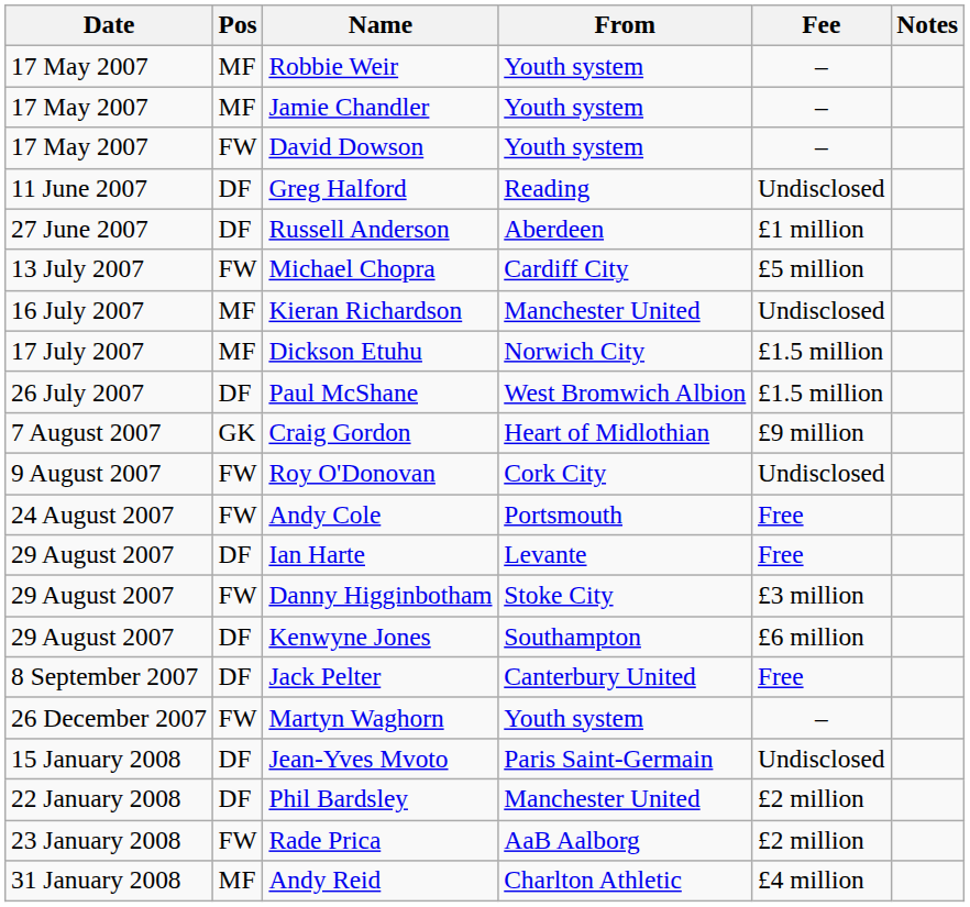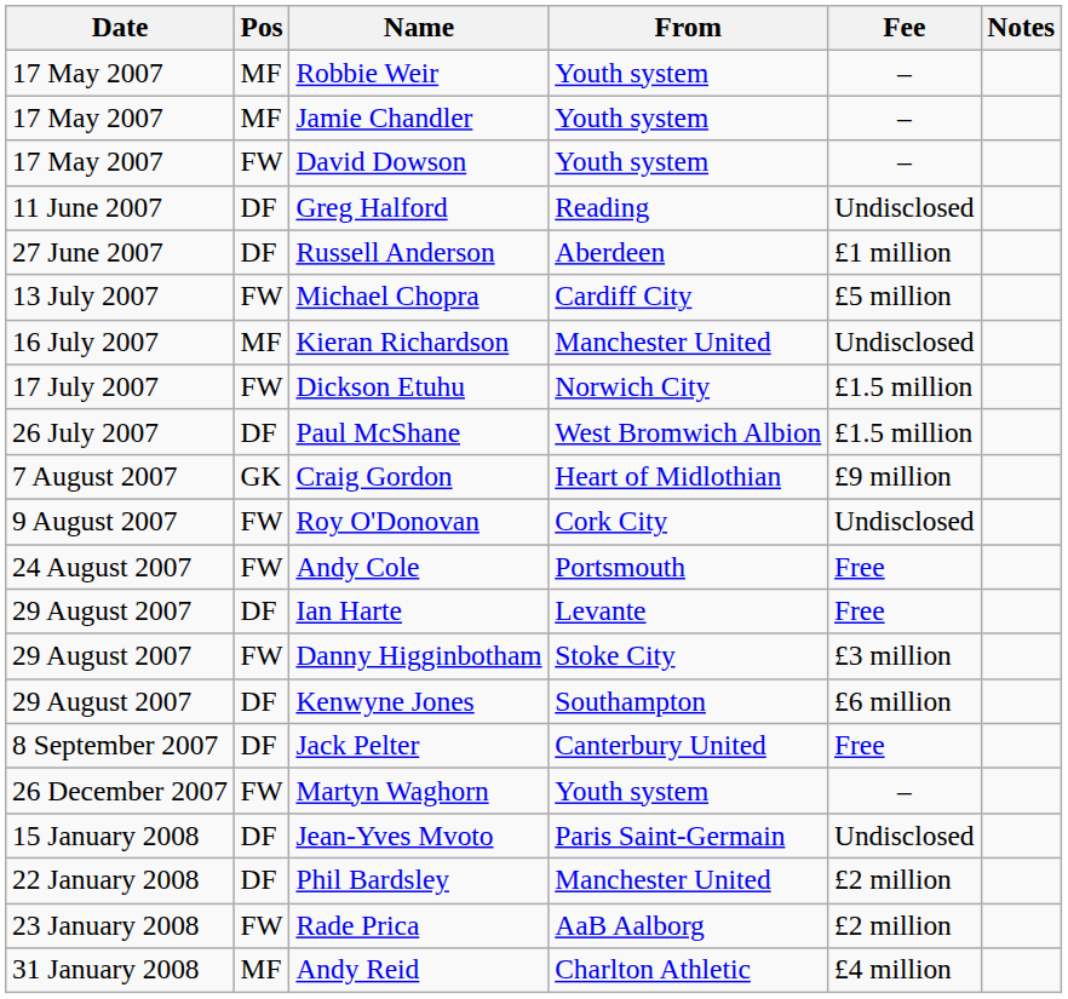Dickson Etuhu | Pos: MF -> FW
